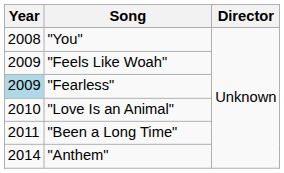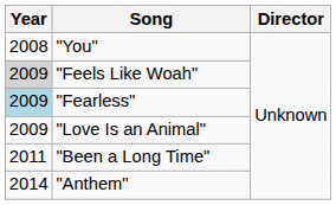"Feels Like Woah" | Year: no background -> lightgrey background
"Love Is an Animal" | Year: 2010 -> 2009
